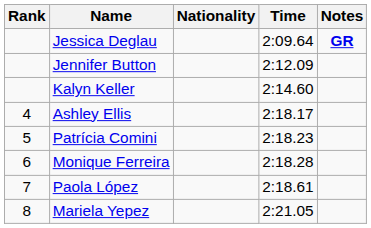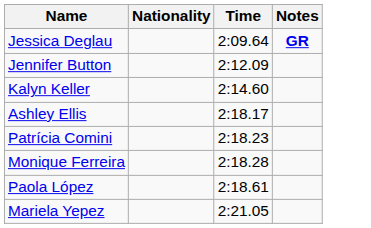- column: Rank | 4 | 5 | 6 | 7 | 8
